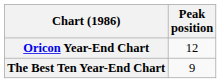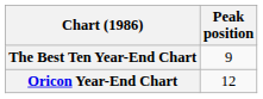rows swapped: Oricon Year-End Chart <-> The Best Ten Year-End Chart
